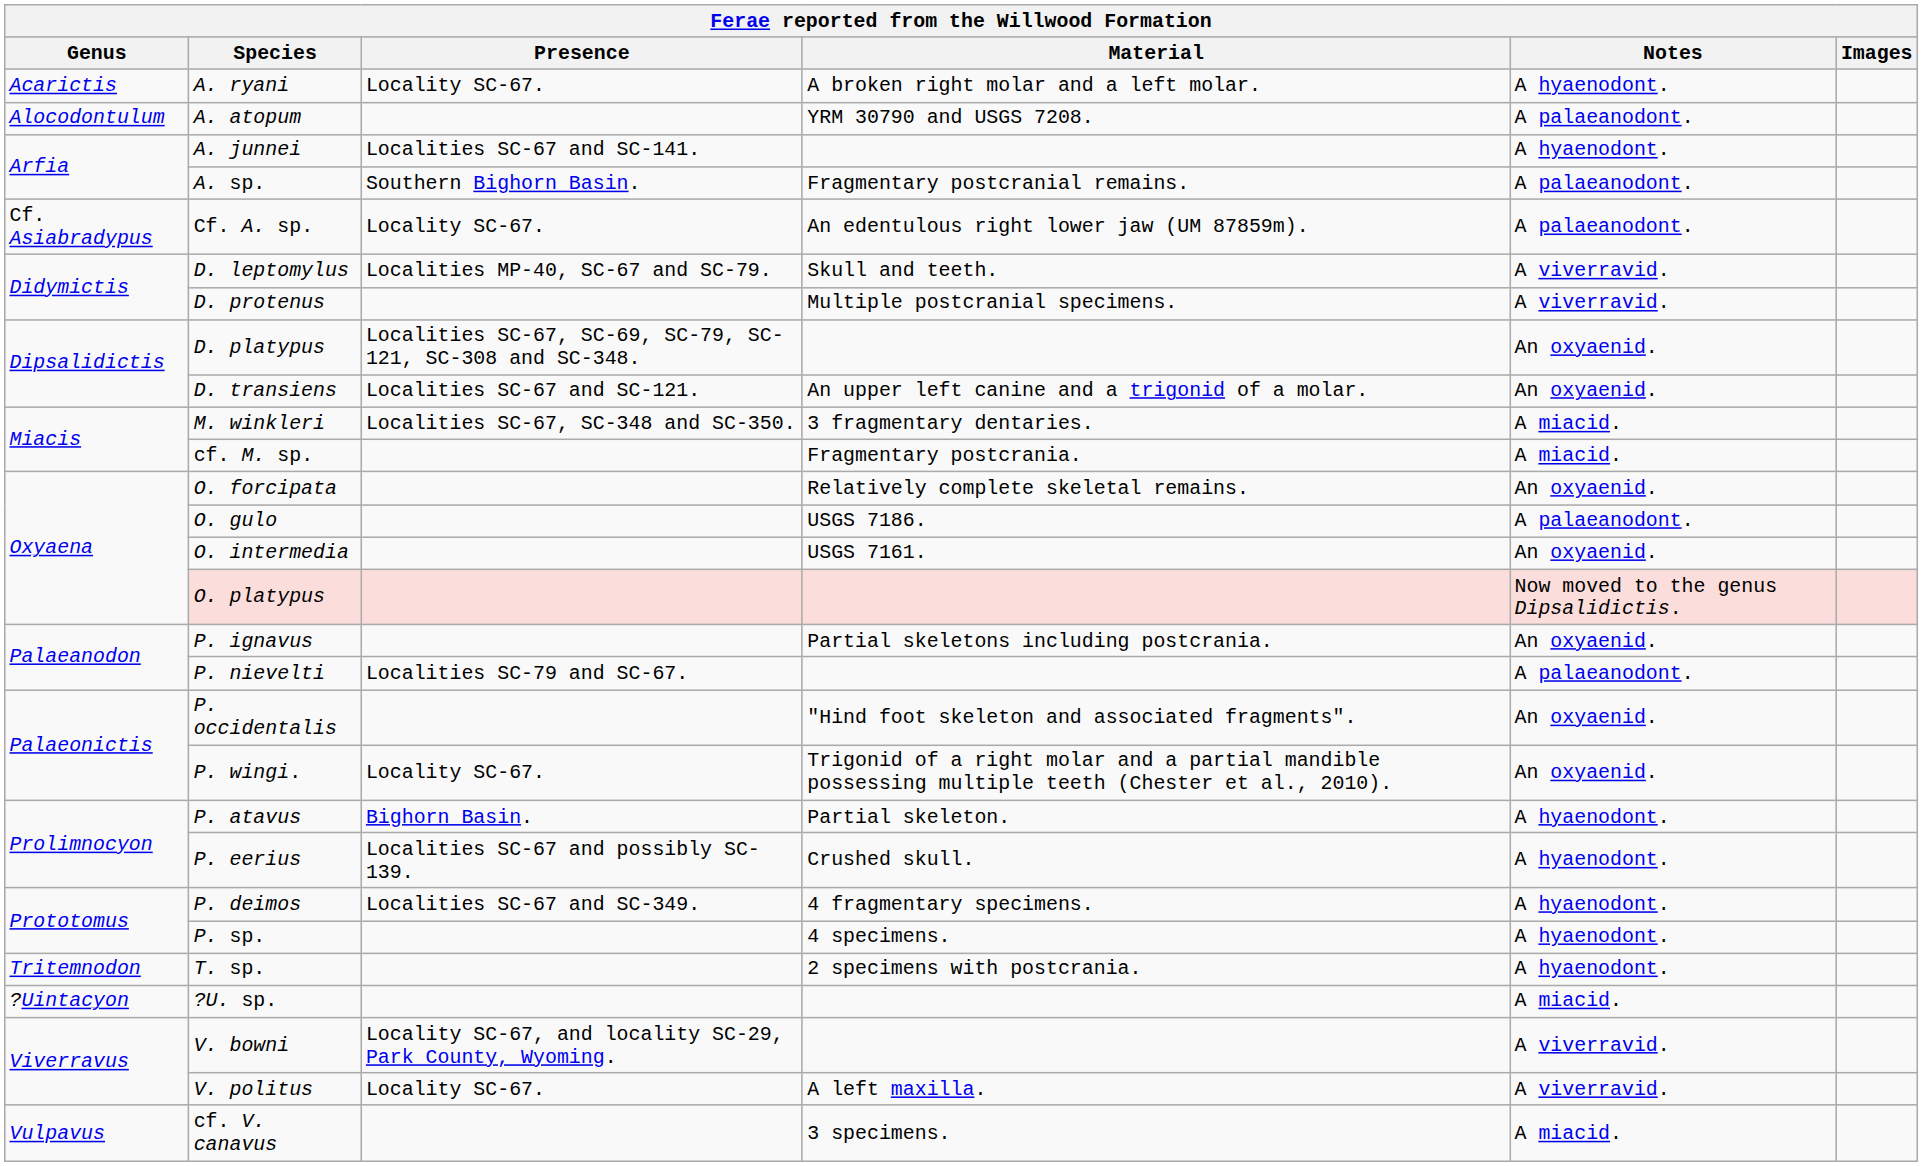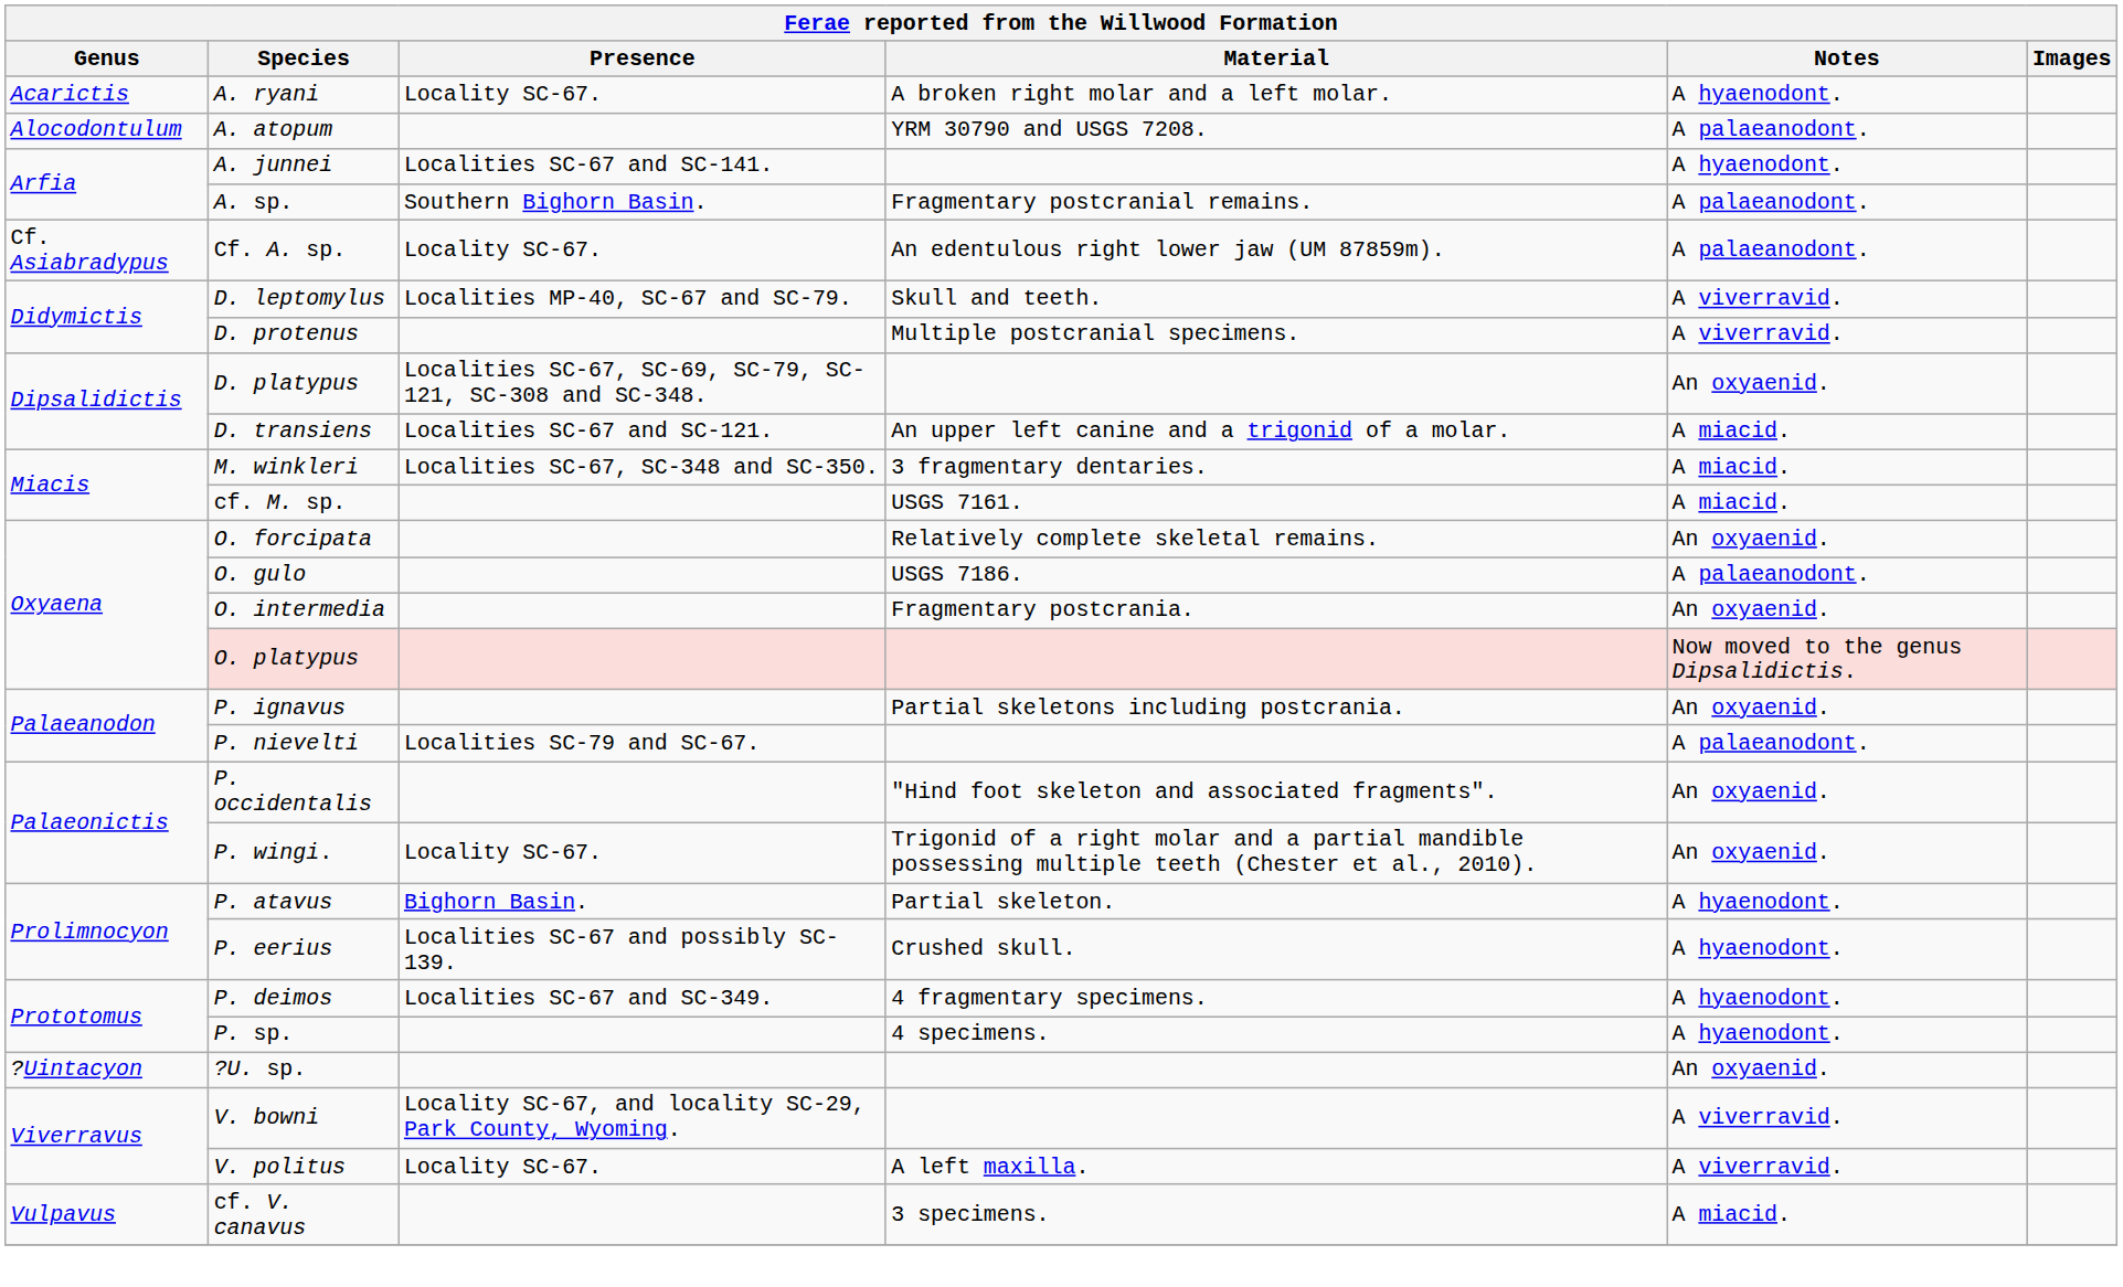D. transiens | Notes: An oxyaenid. -> A miacid.
cf. M. sp. | Material: Fragmentary postcrania. -> USGS 7161.
O. intermedia | Material: USGS 7161. -> Fragmentary postcrania.
- row: Tritemnodon | T. sp. | 2 specimens with postcrania. | A hyaenodont.
?U. sp. | Notes: A miacid. -> An oxyaenid.
